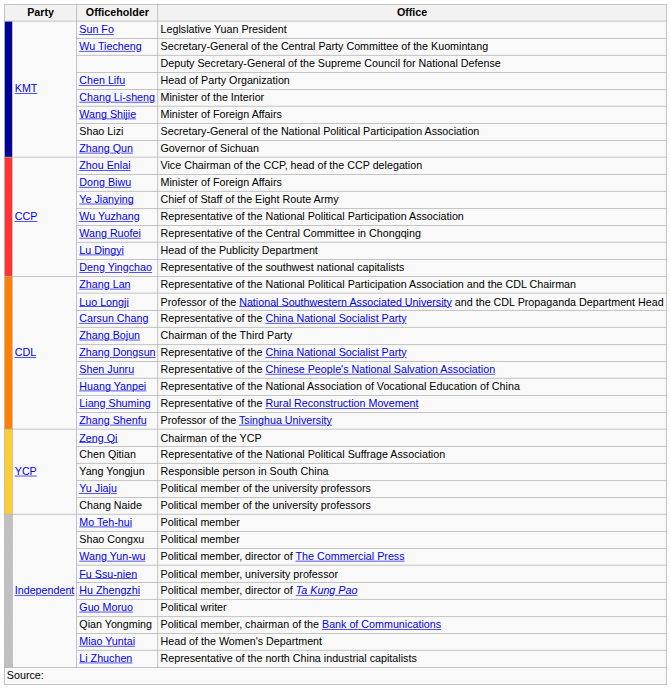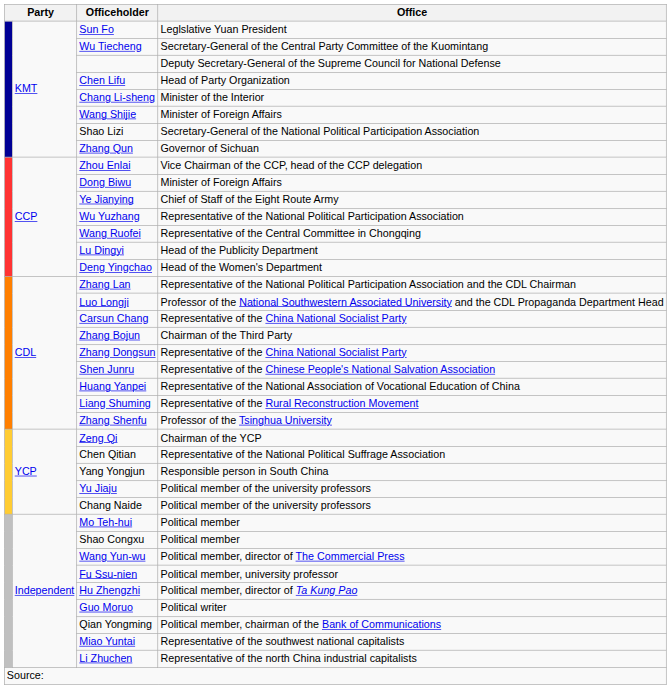Deng Yingchao | Office: Representative of the southwest national capitalists -> Head of the Women's Department
Miao Yuntai | Office: Head of the Women's Department -> Representative of the southwest national capitalists
